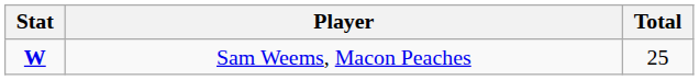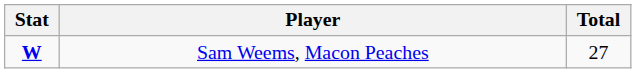Sam Weems, Macon Peaches | Total: 25 -> 27
